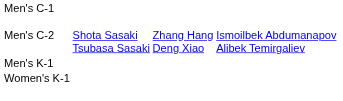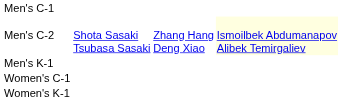Men's C-2 | column 4: no background -> lightyellow background
+ row: Women's C-1
